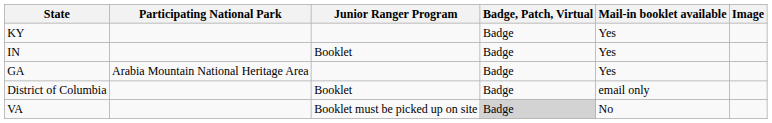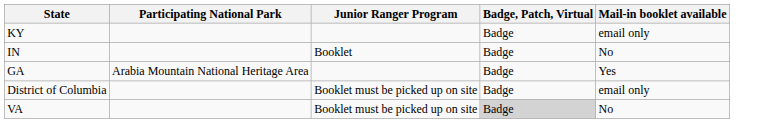- column: Image
KY | Mail-in booklet available: Yes -> email only
IN | Mail-in booklet available: Yes -> No
District of Columbia | Junior Ranger Program: Booklet -> Booklet must be picked up on site
